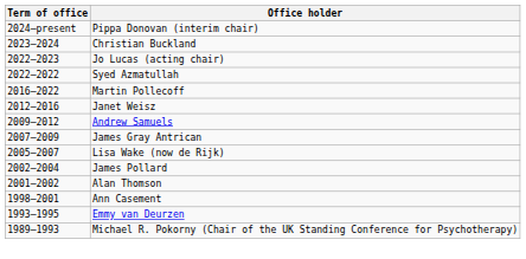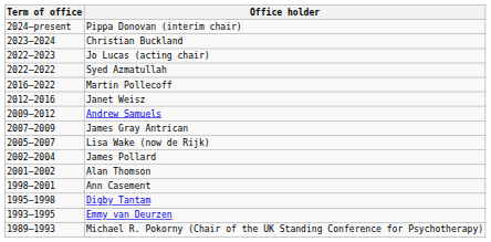+ row: 1995–1998 | Digby Tantam
